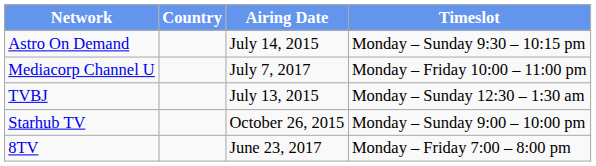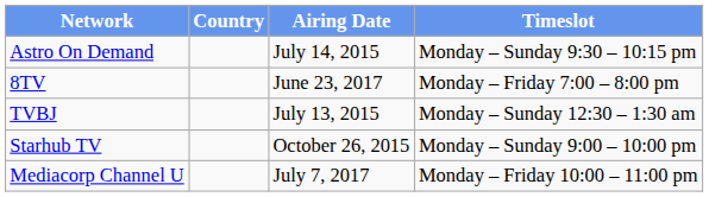rows swapped: 8TV <-> Mediacorp Channel U
